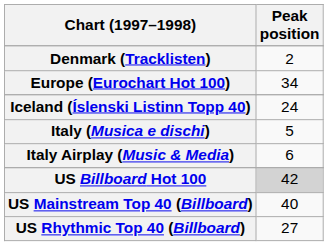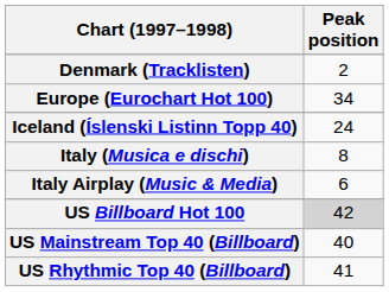Italy (Musica e dischi) | Peak position: 5 -> 8
US Rhythmic Top 40 (Billboard) | Peak position: 27 -> 41
